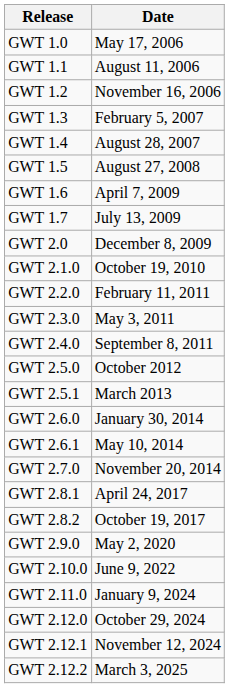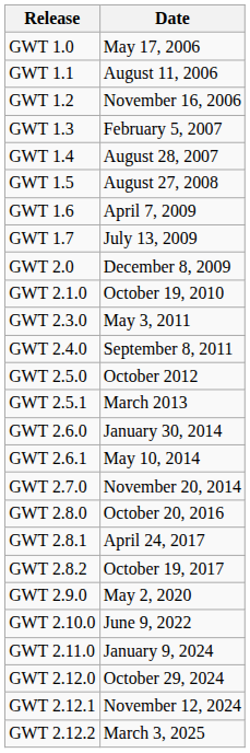- row: GWT 2.2.0 | February 11, 2011
+ row: GWT 2.8.0 | October 20, 2016
